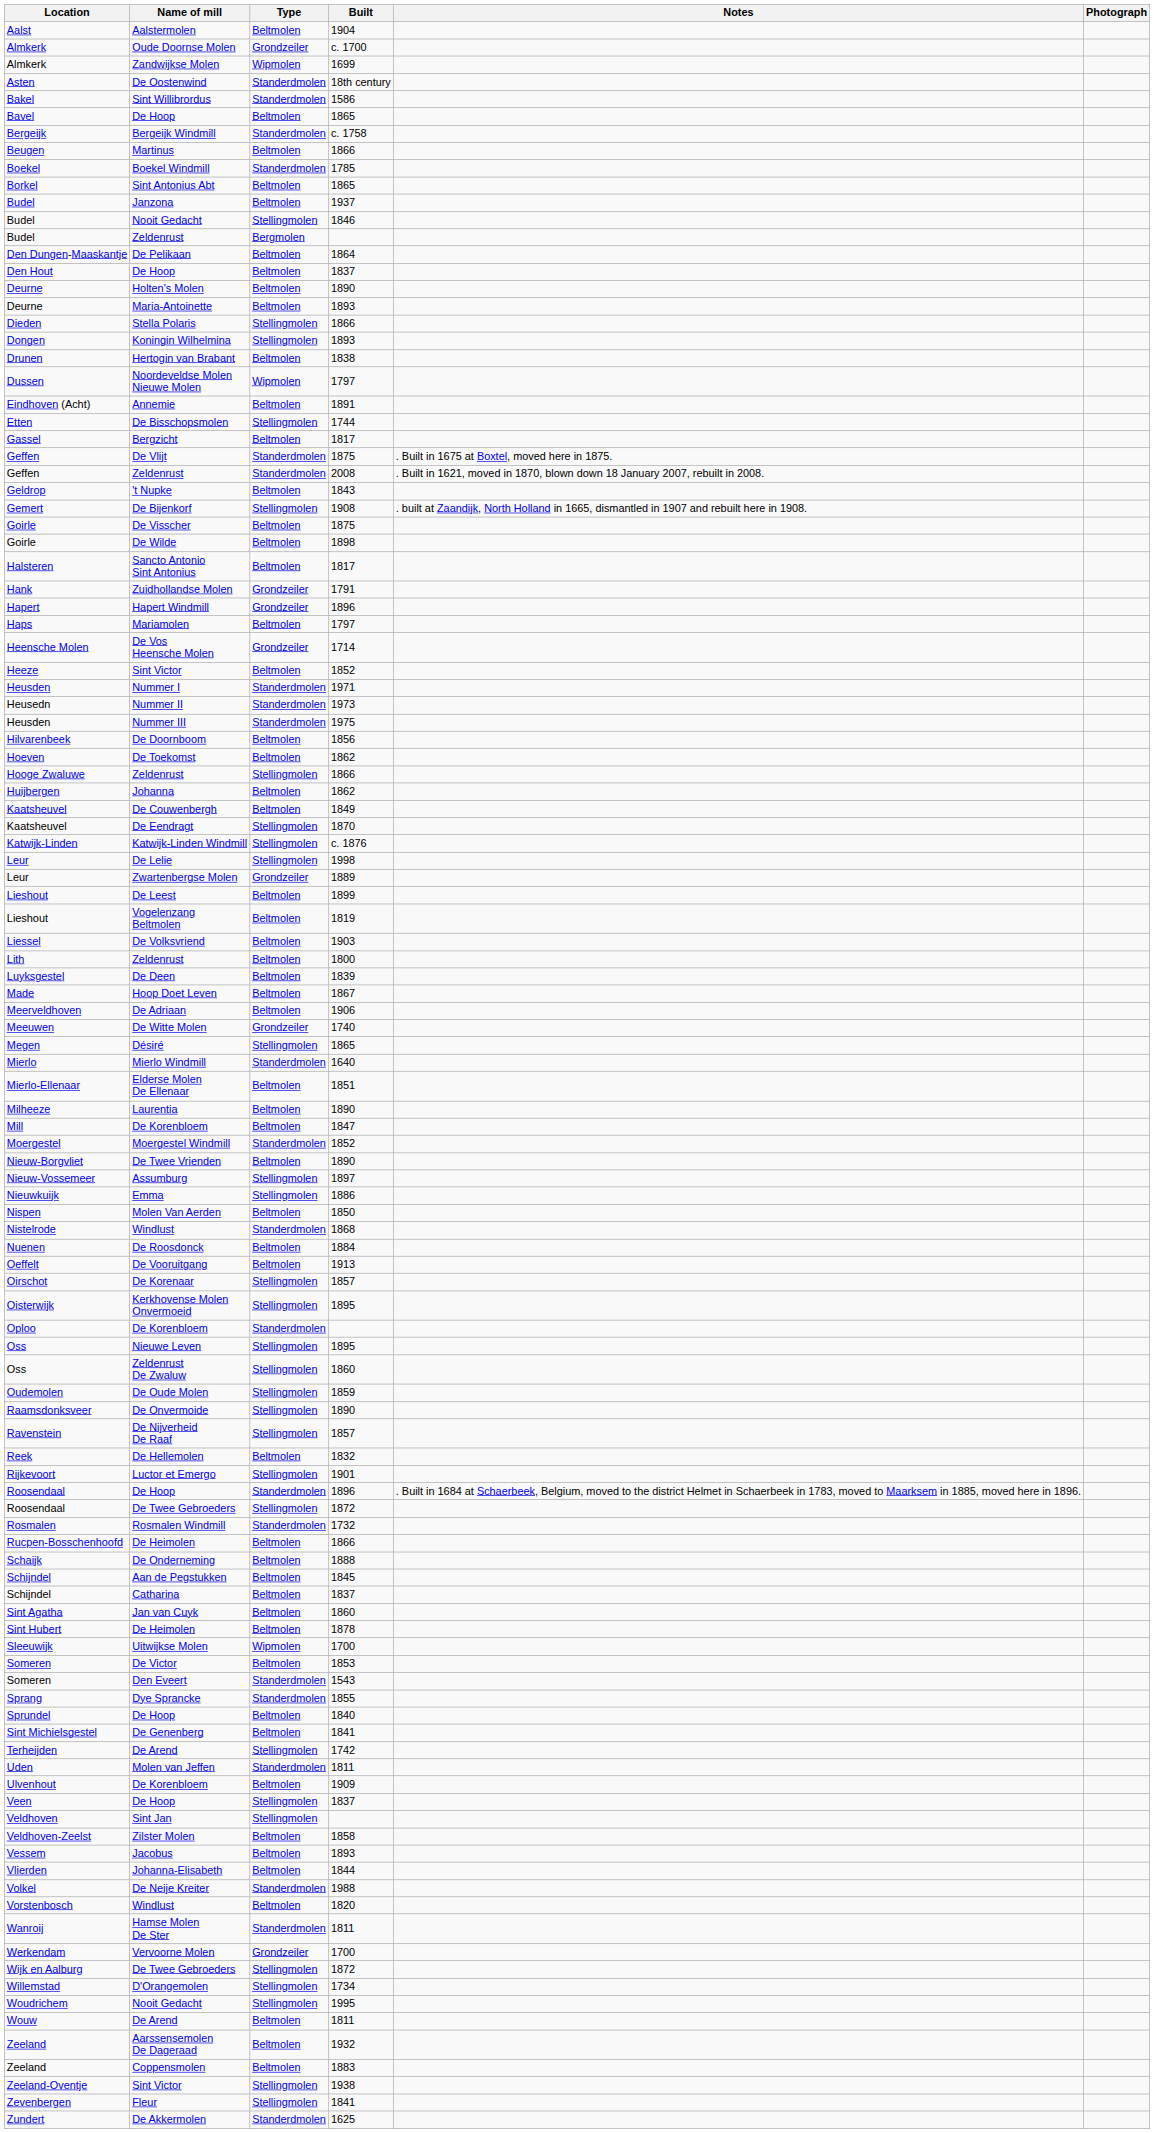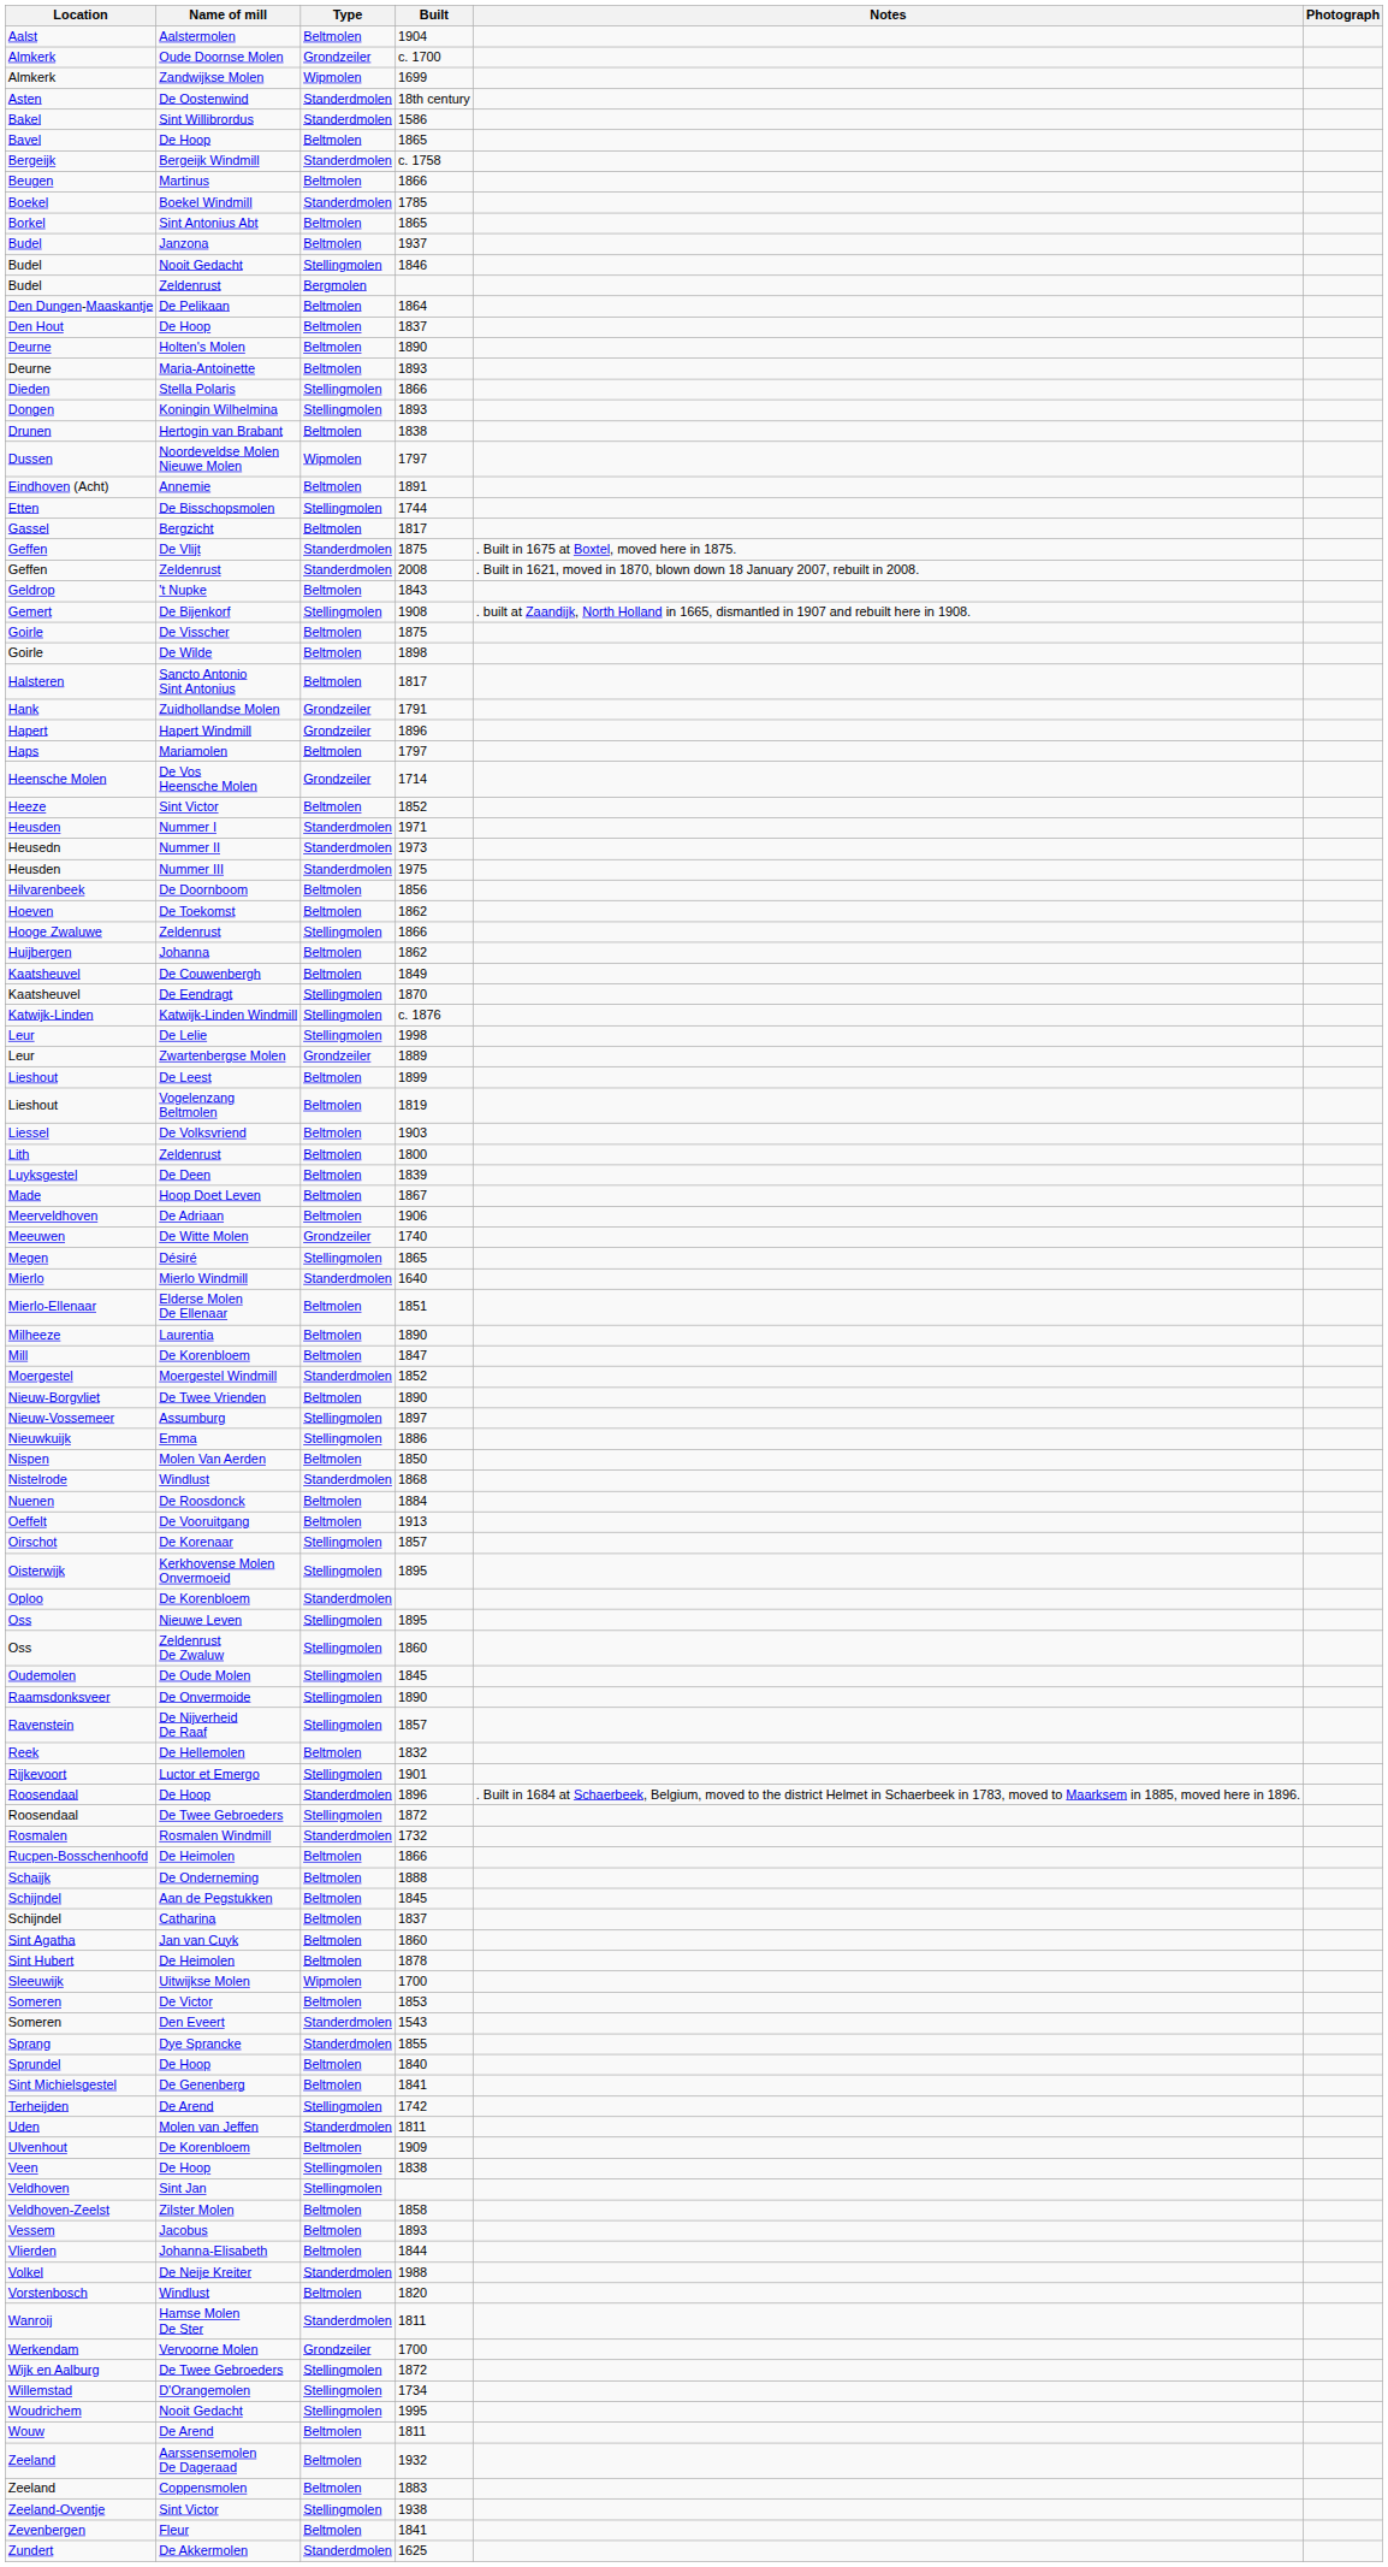Oudemolen | Built: 1859 -> 1845
Veen | Built: 1837 -> 1838
Zevenbergen | Type: Stellingmolen -> Beltmolen
